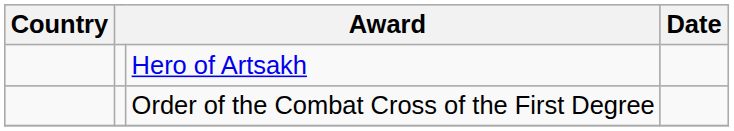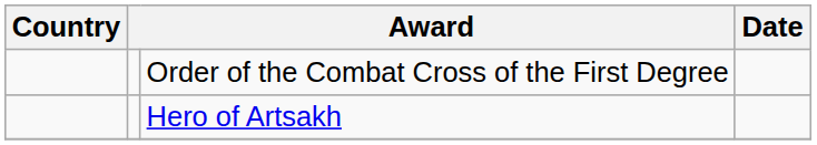rows swapped: Order of the Combat Cross of the First Degree <-> Hero of Artsakh
